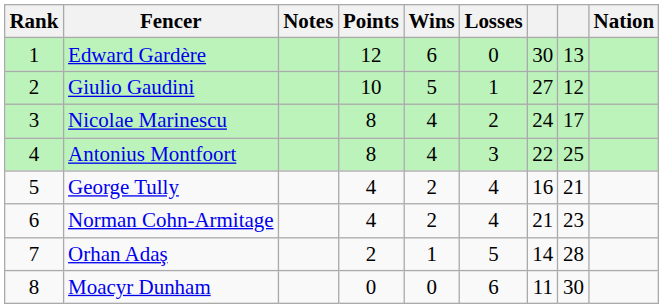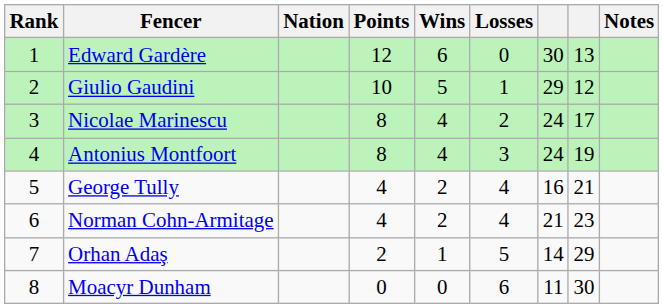columns swapped: Nation <-> Notes
Giulio Gaudini | column 7: 27 -> 29
Antonius Montfoort | column 7: 22 -> 24
Antonius Montfoort | column 8: 25 -> 19
Orhan Adaş | column 8: 28 -> 29
